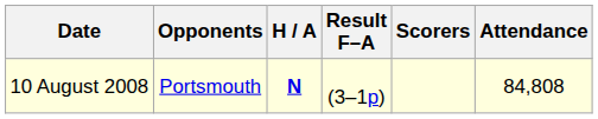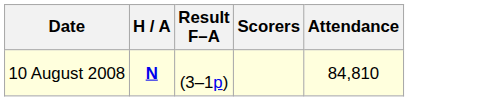- column: Opponents | Portsmouth
10 August 2008 | Attendance: 84,808 -> 84,810
